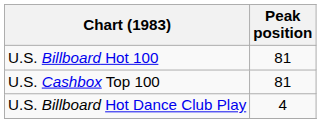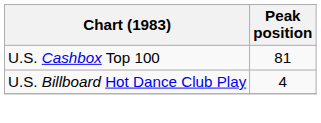- row: U.S. Billboard Hot 100 | 81
